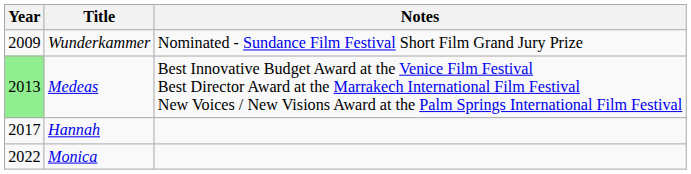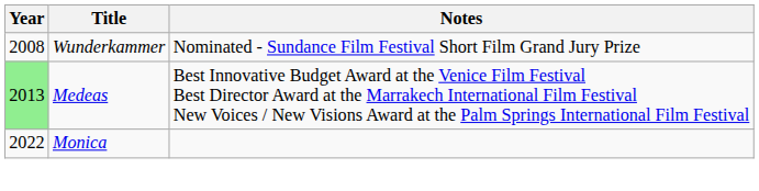Wunderkammer | Year: 2009 -> 2008
- row: 2017 | Hannah
